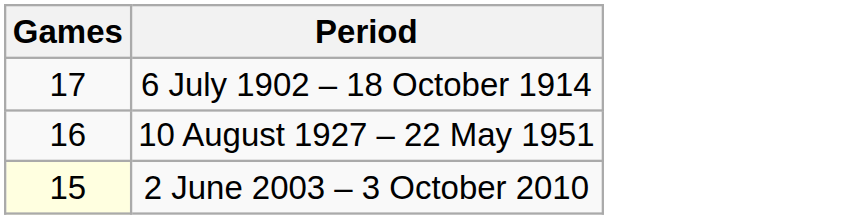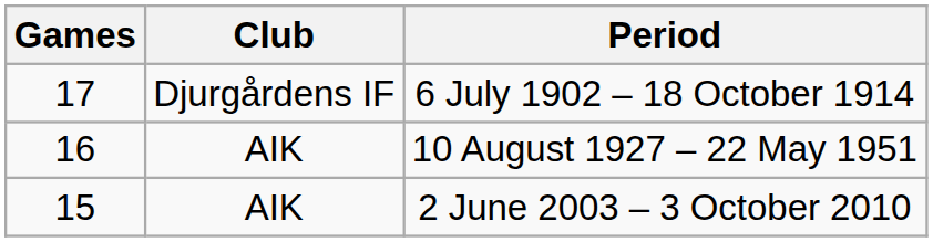+ column: Club | Djurgårdens IF | AIK | AIK
2 June 2003 – 3 October 2010 | Games: lightyellow background -> no background
